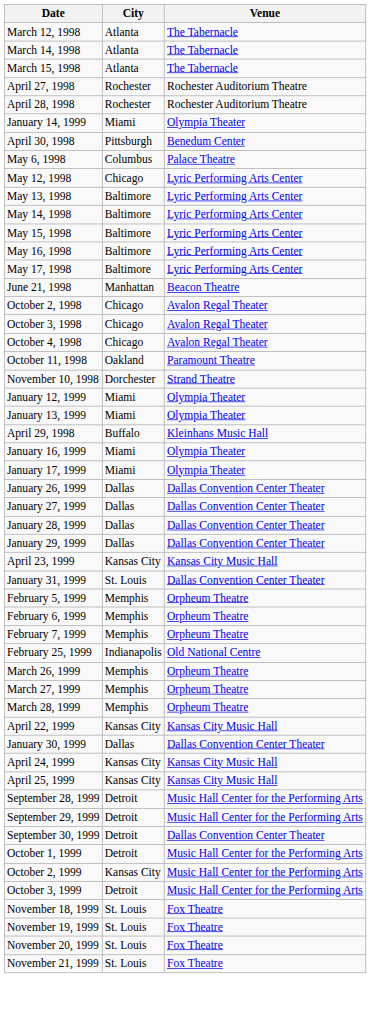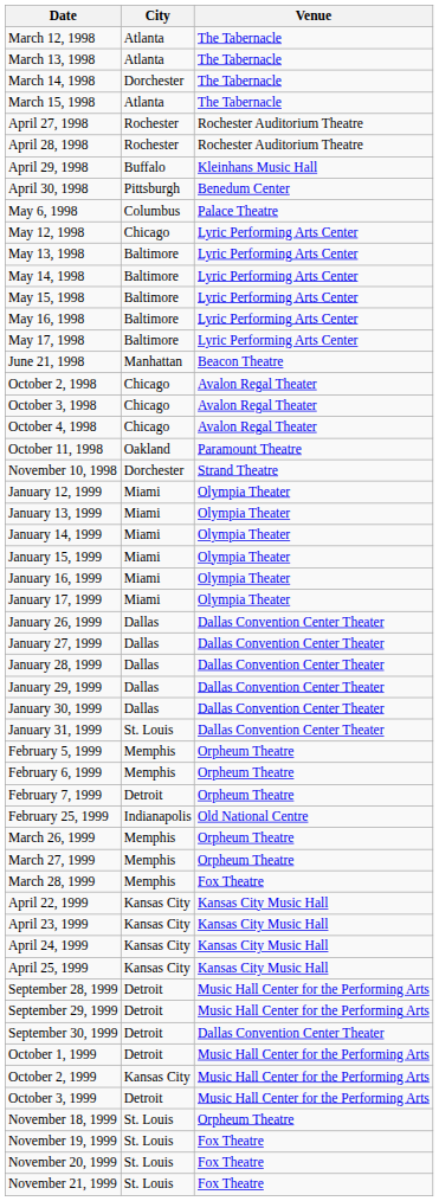+ row: March 13, 1998 | Atlanta | The Tabernacle
March 14, 1998 | City: Atlanta -> Dorchester
rows swapped: April 29, 1998 <-> January 14, 1999
+ row: January 15, 1999 | Miami | Olympia Theater
rows swapped: January 30, 1999 <-> April 23, 1999
February 7, 1999 | City: Memphis -> Detroit
March 28, 1999 | Venue: Orpheum Theatre -> Fox Theatre
November 18, 1999 | Venue: Fox Theatre -> Orpheum Theatre
